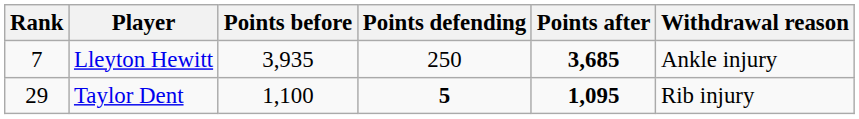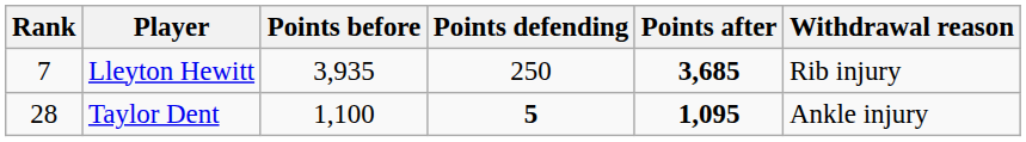Lleyton Hewitt | Withdrawal reason: Ankle injury -> Rib injury
Taylor Dent | Rank: 29 -> 28
Taylor Dent | Withdrawal reason: Rib injury -> Ankle injury
